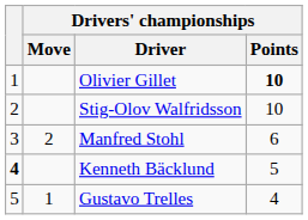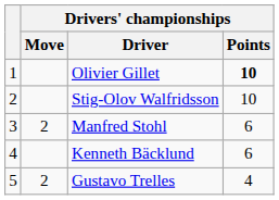Kenneth Bäcklund | column 1: bold -> normal
Kenneth Bäcklund | Drivers' championships / Points: 5 -> 6
Gustavo Trelles | Drivers' championships / Move: 1 -> 2
